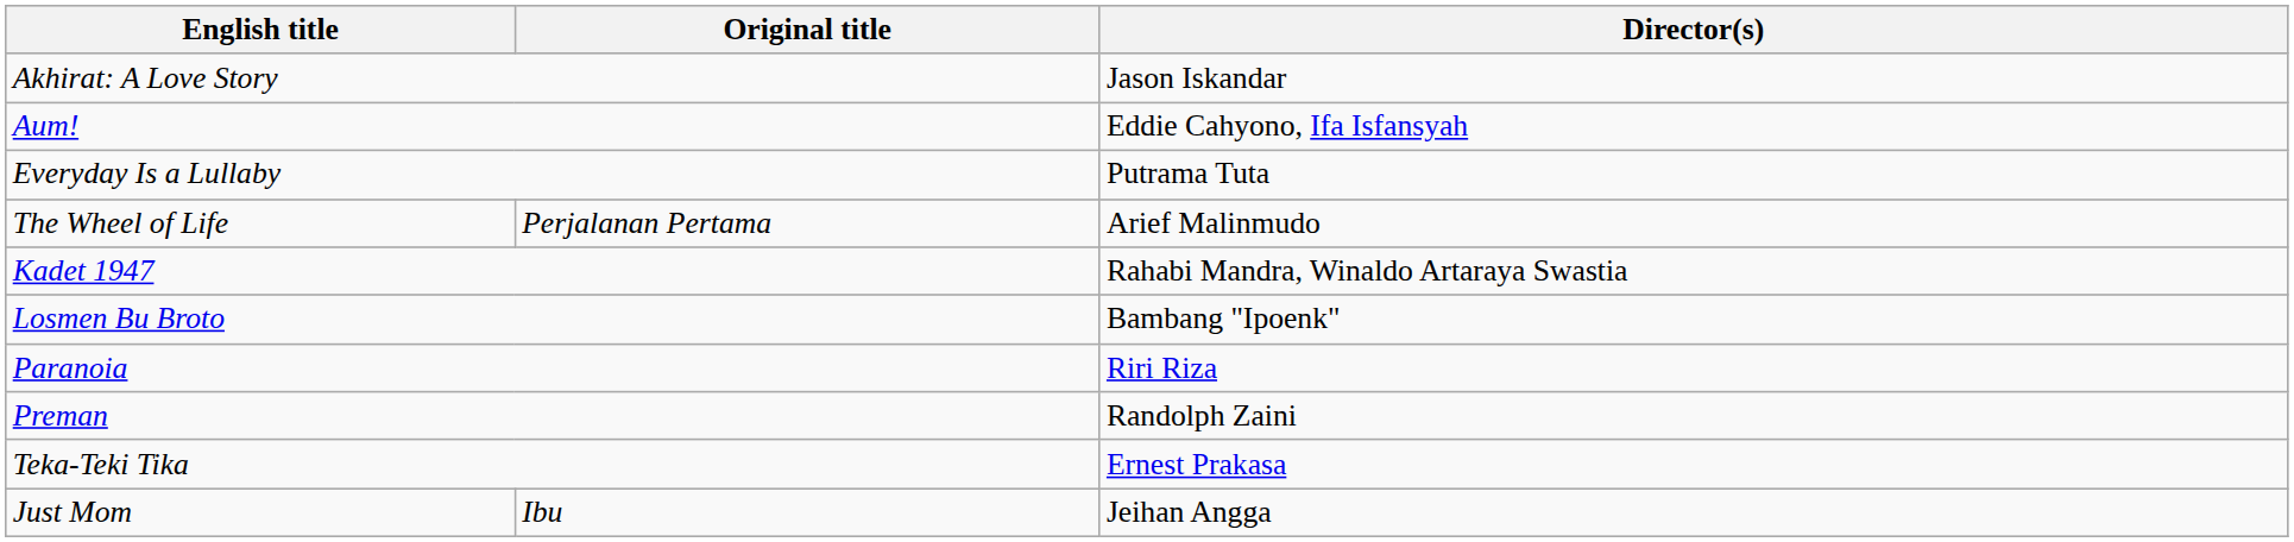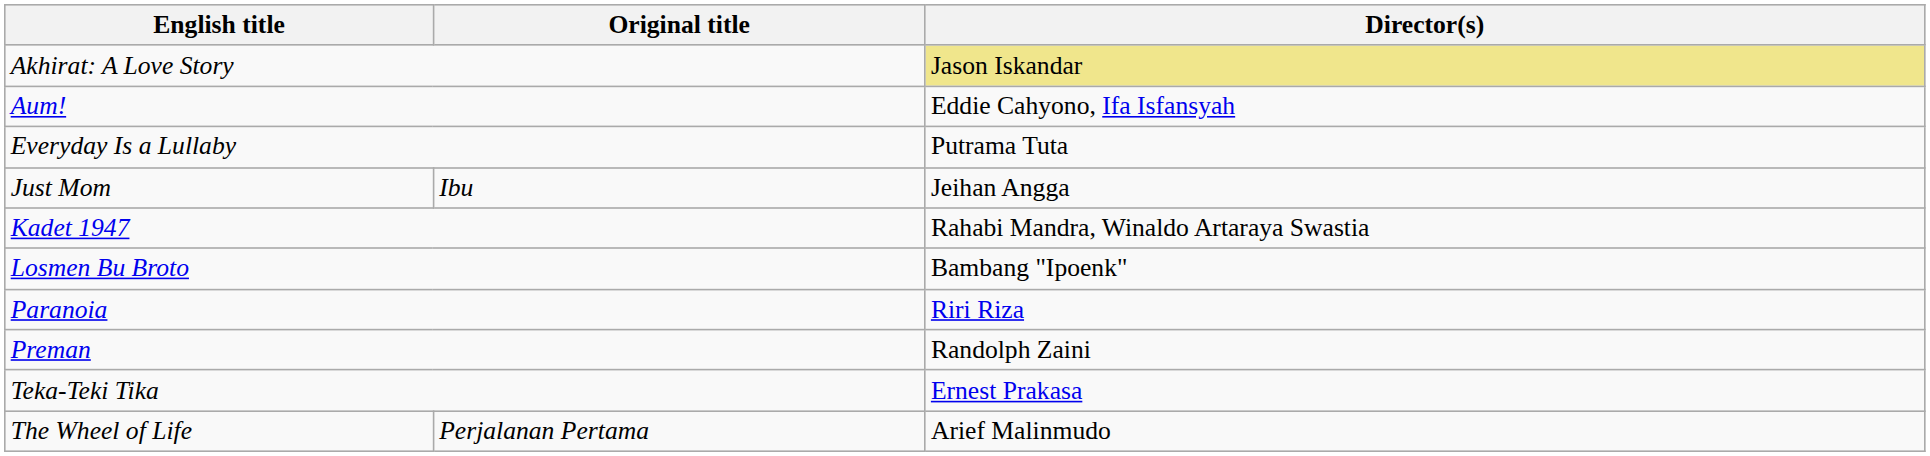Akhirat: A Love Story | Director(s): no background -> khaki background
rows swapped: Just Mom <-> The Wheel of Life
